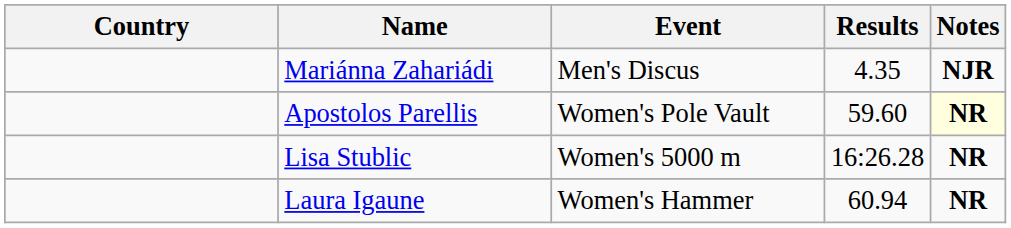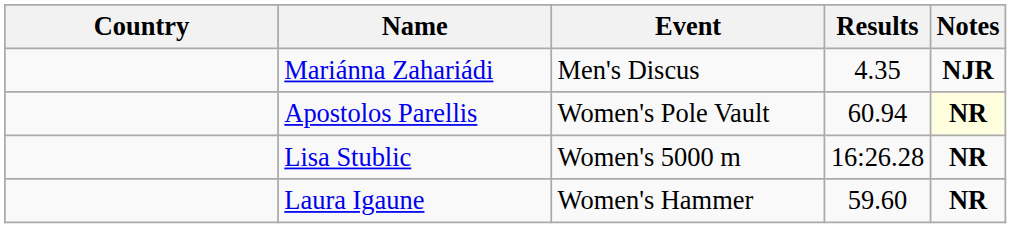Apostolos Parellis | Results: 59.60 -> 60.94
Laura Igaune | Results: 60.94 -> 59.60
